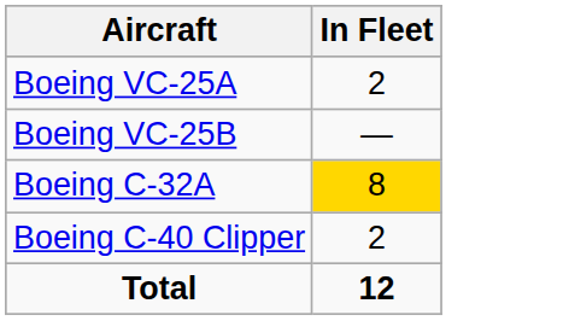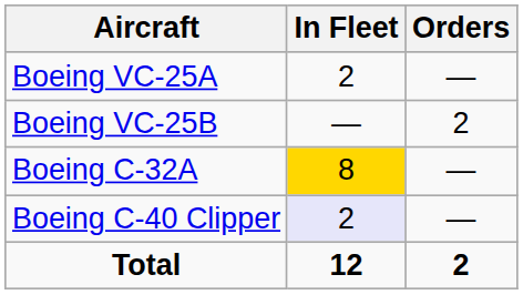+ column: Orders | — | 2 | — | — | 2
Boeing C-40 Clipper | In Fleet: no background -> lavender background
